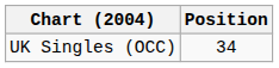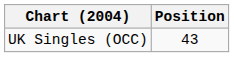UK Singles (OCC) | Position: 34 -> 43
